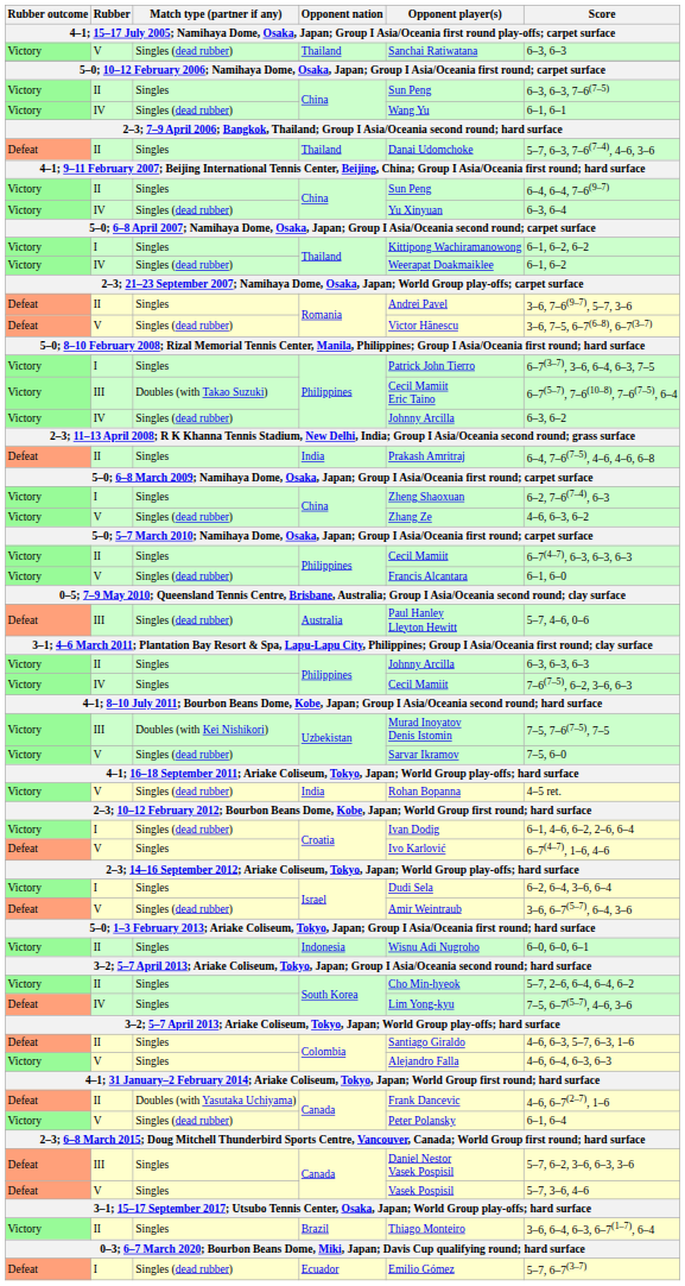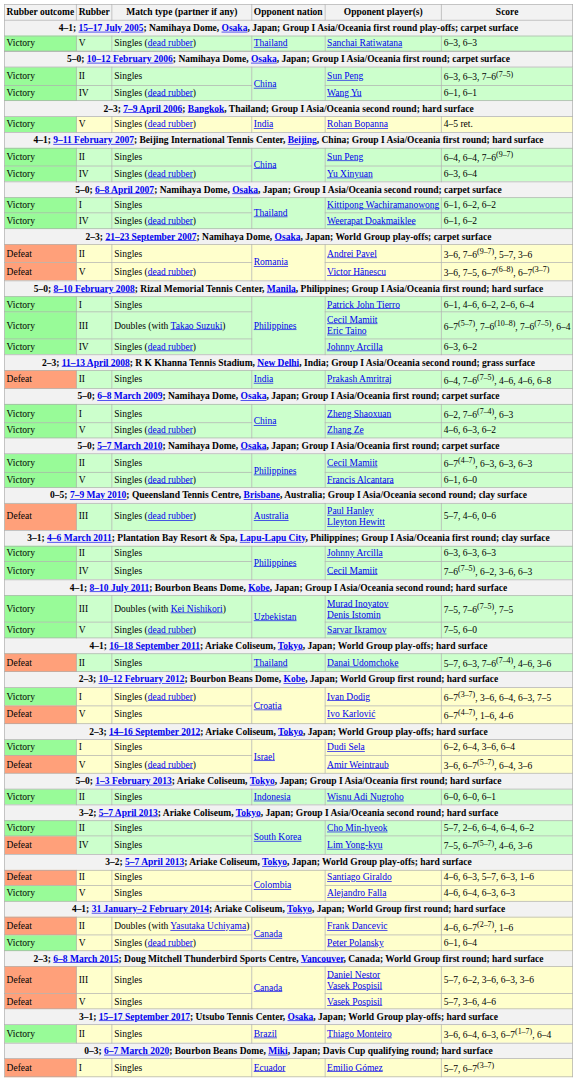rows swapped: II / Thailand <-> V / India
I / Philippines | Score: 6–7(3–7), 3–6, 6–4, 6–3, 7–5 -> 6–1, 4–6, 6–2, 2–6, 6–4
I / Croatia | Score: 6–1, 4–6, 6–2, 2–6, 6–4 -> 6–7(3–7), 3–6, 6–4, 6–3, 7–5
Ecuador | Match type (partner if any): Singles (dead rubber) -> Singles
